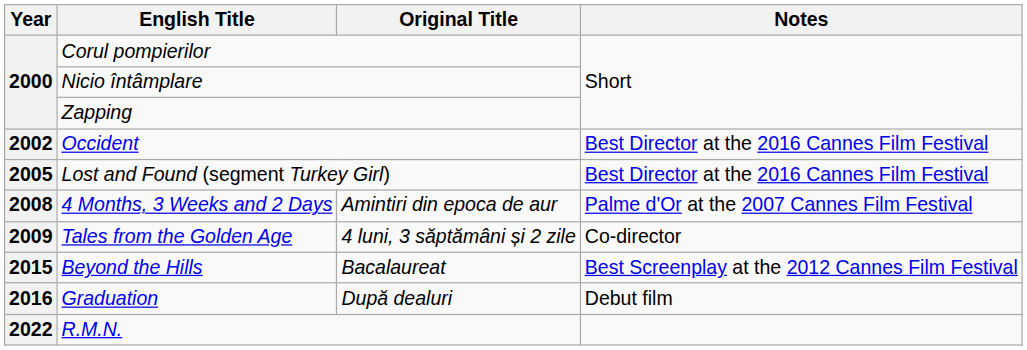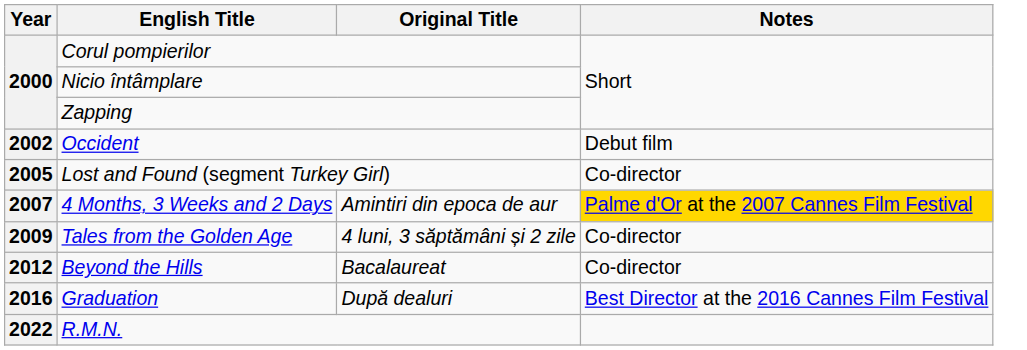Occident | Notes: Best Director at the 2016 Cannes Film Festival -> Debut film
Lost and Found (segment Turkey Girl) | Notes: Best Director at the 2016 Cannes Film Festival -> Co-director
4 Months, 3 Weeks and 2 Days | Year: 2008 -> 2007
4 Months, 3 Weeks and 2 Days | Notes: no background -> gold background
Beyond the Hills | Year: 2015 -> 2012
Beyond the Hills | Notes: Best Screenplay at the 2012 Cannes Film Festival -> Co-director
Graduation | Notes: Debut film -> Best Director at the 2016 Cannes Film Festival
